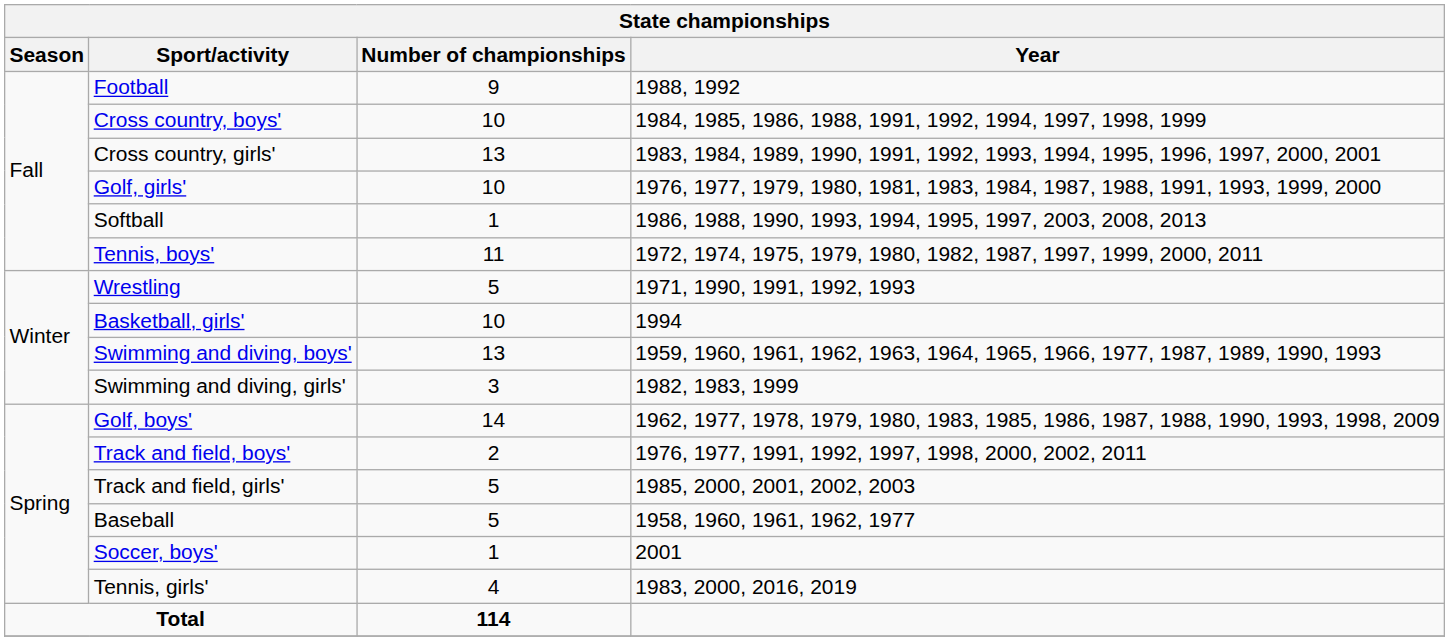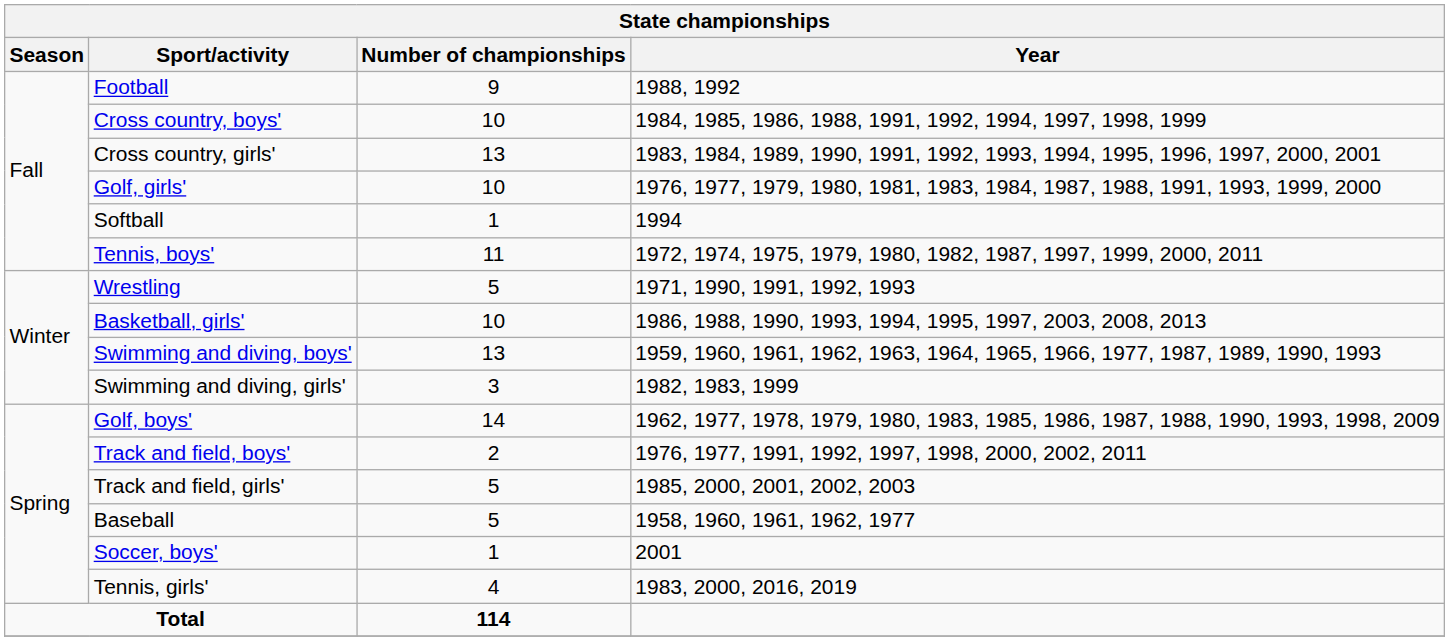Softball | Year: 1986, 1988, 1990, 1993, 1994, 1995, 1997, 2003, 2008, 2013 -> 1994
Basketball, girls' | Year: 1994 -> 1986, 1988, 1990, 1993, 1994, 1995, 1997, 2003, 2008, 2013
